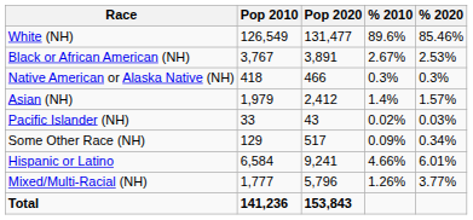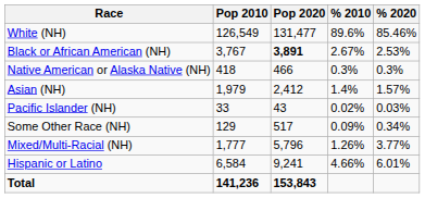Black or African American (NH) | Pop 2020: normal -> bold
rows swapped: Mixed/Multi-Racial (NH) <-> Hispanic or Latino
